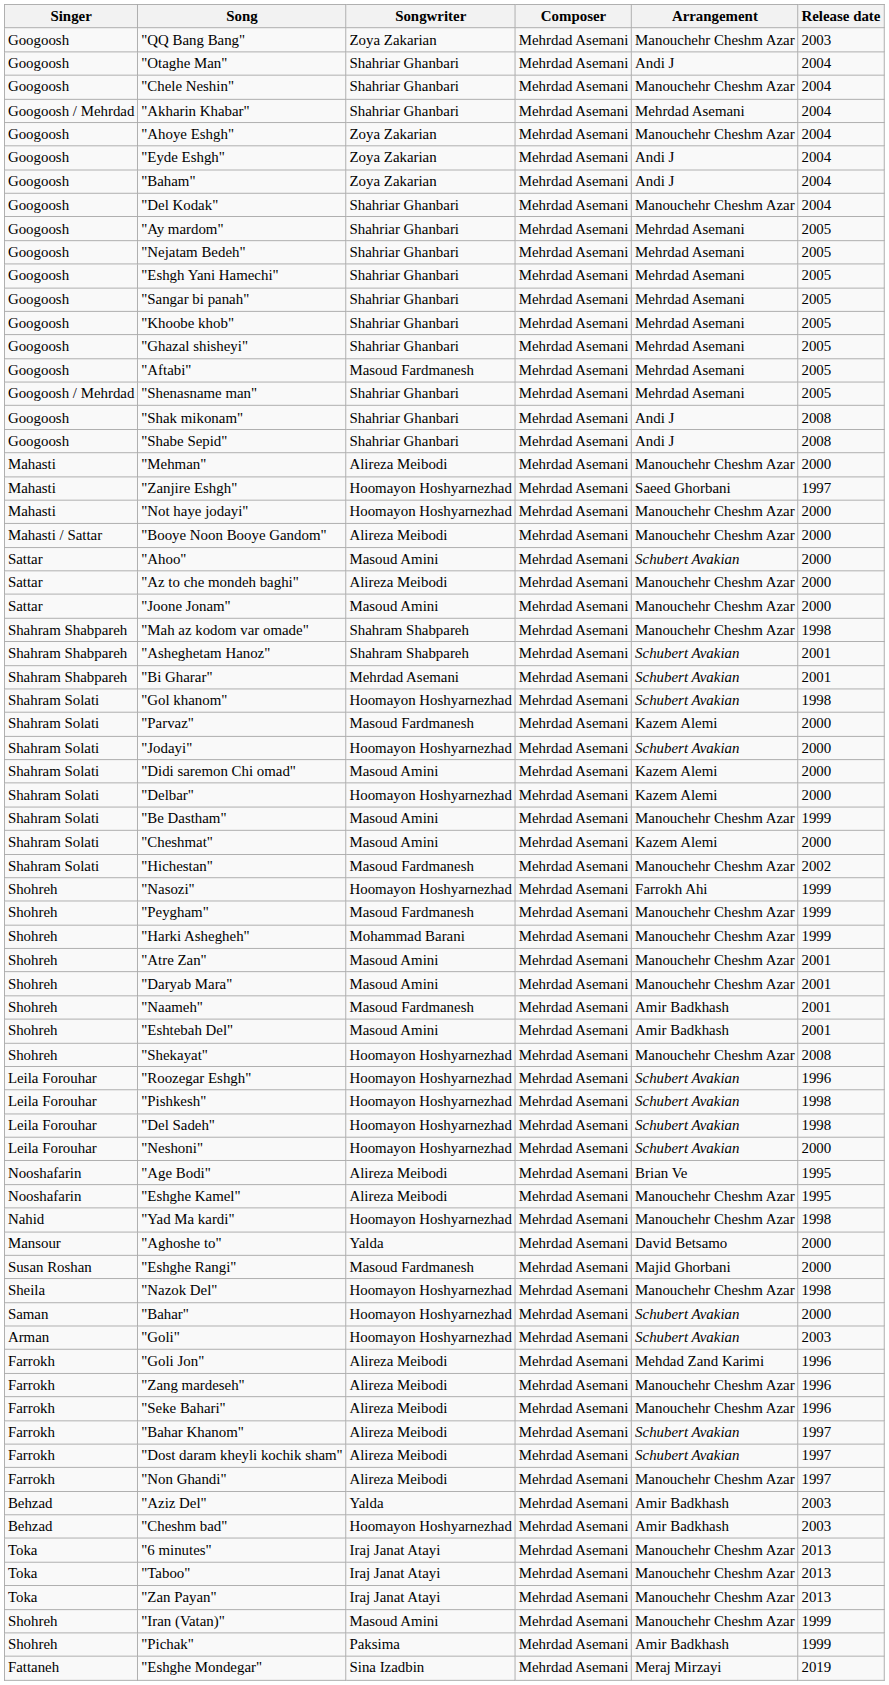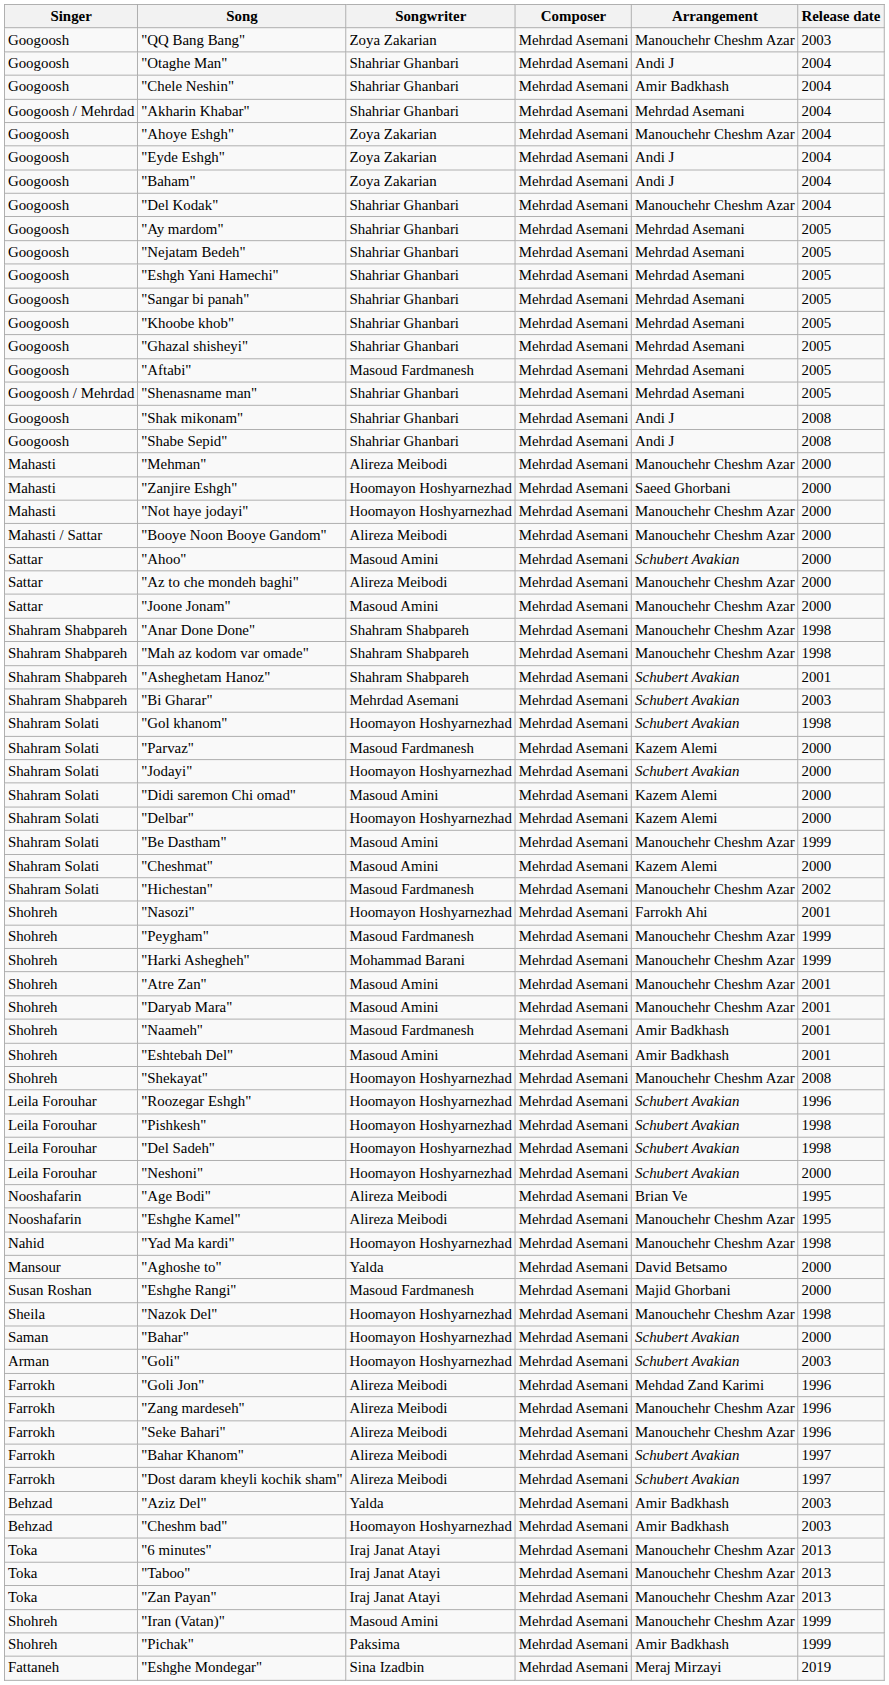"Chele Neshin" | Arrangement: Manouchehr Cheshm Azar -> Amir Badkhash
"Zanjire Eshgh" | Release date: 1997 -> 2000
+ row: Shahram Shabpareh | "Anar Done Done" | Shahram Shabpareh | Mehrdad Asemani | Manouchehr Cheshm Azar | 1998
"Bi Gharar" | Release date: 2001 -> 2003
"Nasozi" | Release date: 1999 -> 2001
- row: Farrokh | "Non Ghandi" | Alireza Meibodi | Mehrdad Asemani | Manouchehr Cheshm Azar | 1997
